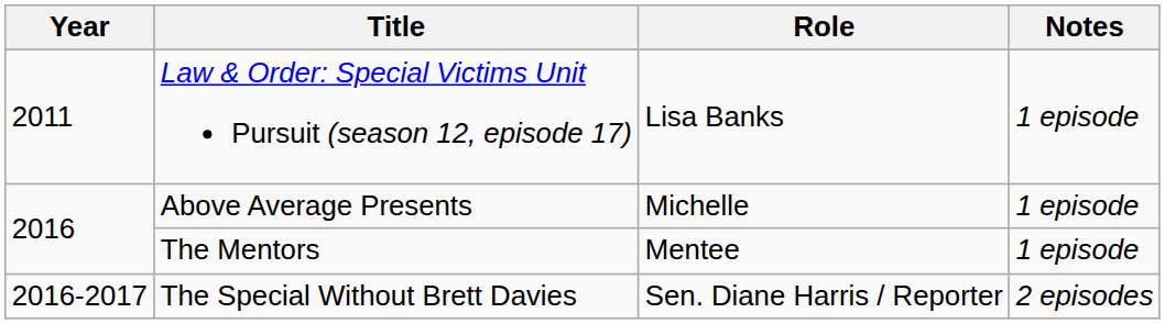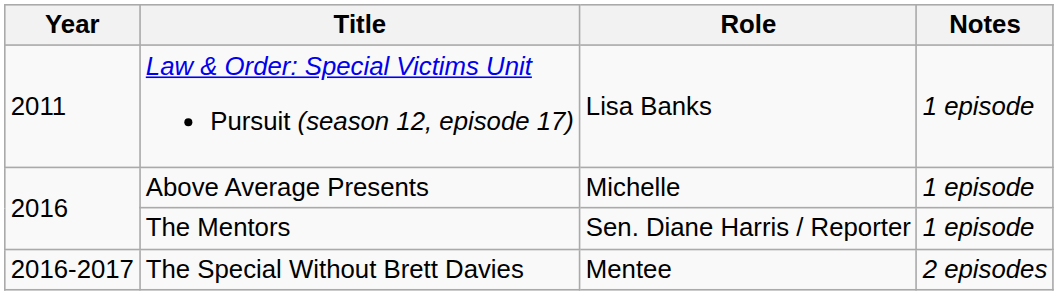The Mentors | Role: Mentee -> Sen. Diane Harris / Reporter
The Special Without Brett Davies | Role: Sen. Diane Harris / Reporter -> Mentee
